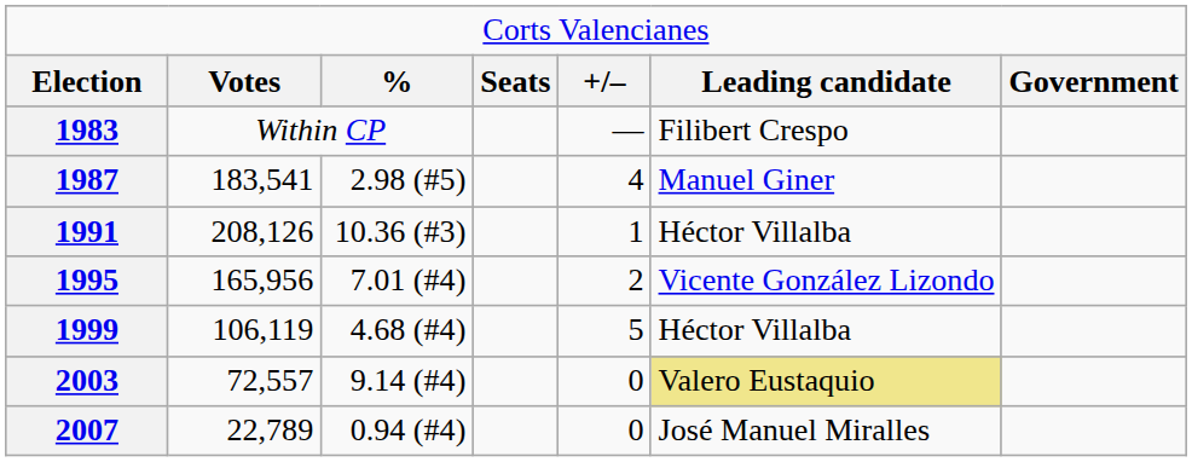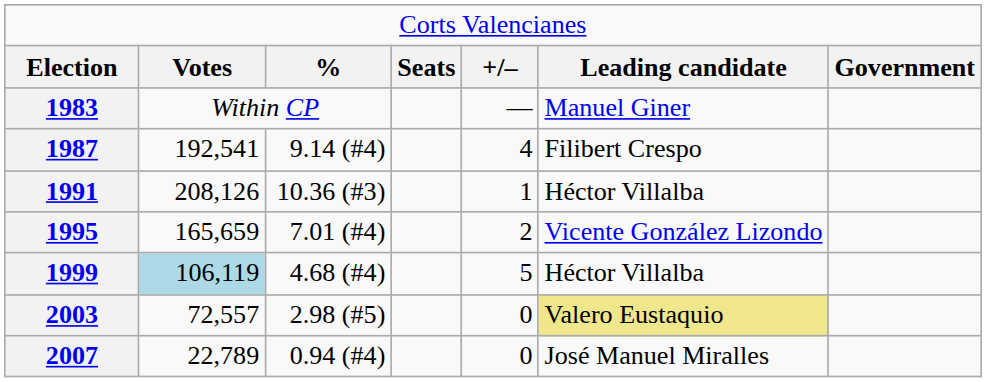1983 | column 6: Filibert Crespo -> Manuel Giner
1987 | column 2: 183,541 -> 192,541
1987 | column 3: 2.98 (#5) -> 9.14 (#4)
1987 | column 6: Manuel Giner -> Filibert Crespo
1995 | column 2: 165,956 -> 165,659
1999 | column 2: no background -> lightblue background
2003 | column 3: 9.14 (#4) -> 2.98 (#5)
